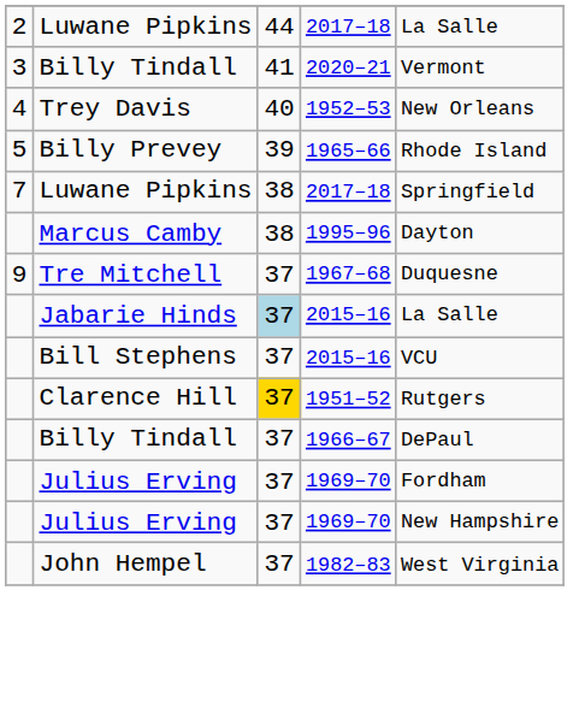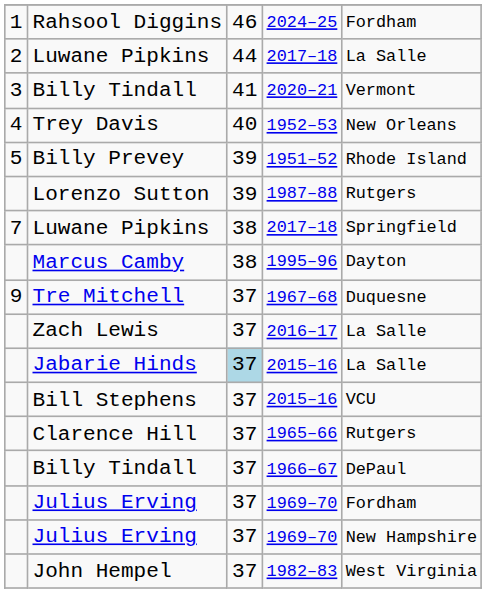+ row: 1 | Rahsool Diggins | 46 | 2024–25 | Fordham
Billy Prevey | column 4: 1965–66 -> 1951–52
+ row: Lorenzo Sutton | 39 | 1987–88 | Rutgers
+ row: Zach Lewis | 37 | 2016–17 | La Salle
Clarence Hill | column 3: gold background -> no background
Clarence Hill | column 4: 1951–52 -> 1965–66
